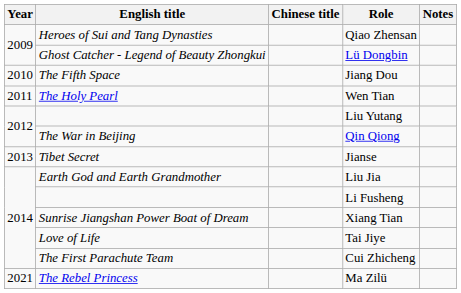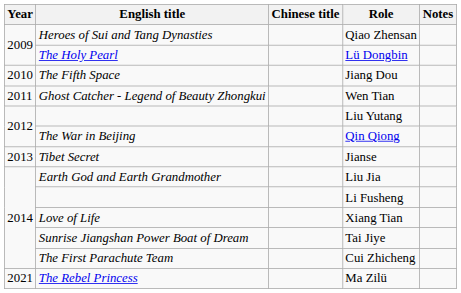Lü Dongbin | English title: Ghost Catcher - Legend of Beauty Zhongkui -> The Holy Pearl
Wen Tian | English title: The Holy Pearl -> Ghost Catcher - Legend of Beauty Zhongkui
Xiang Tian | English title: Sunrise Jiangshan Power Boat of Dream -> Love of Life
Tai Jiye | English title: Love of Life -> Sunrise Jiangshan Power Boat of Dream
